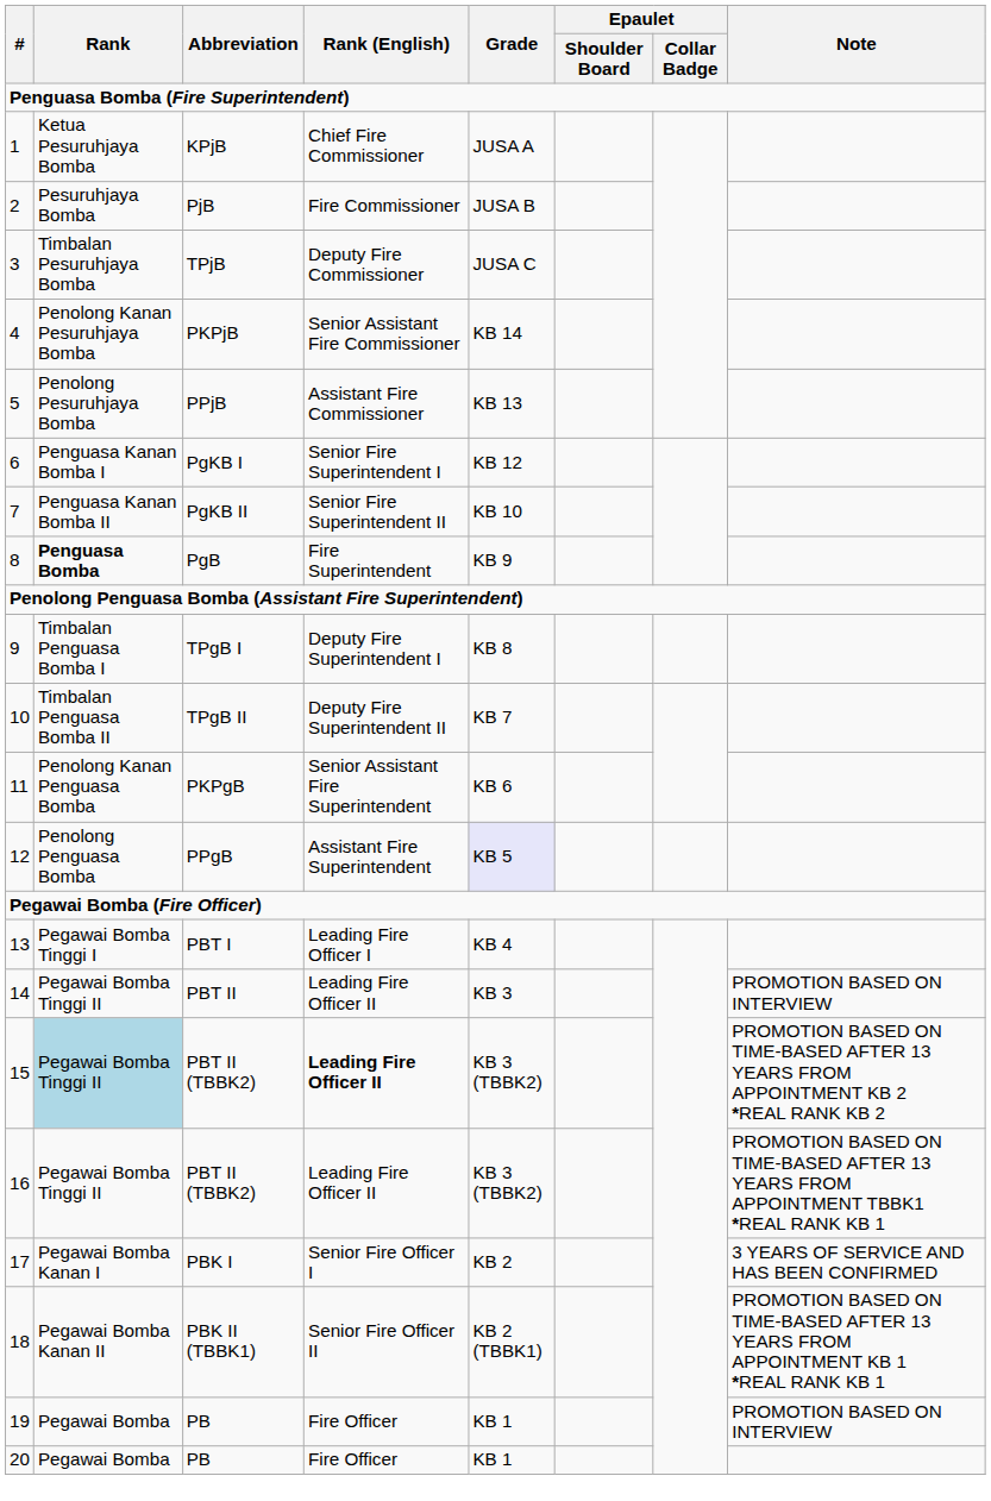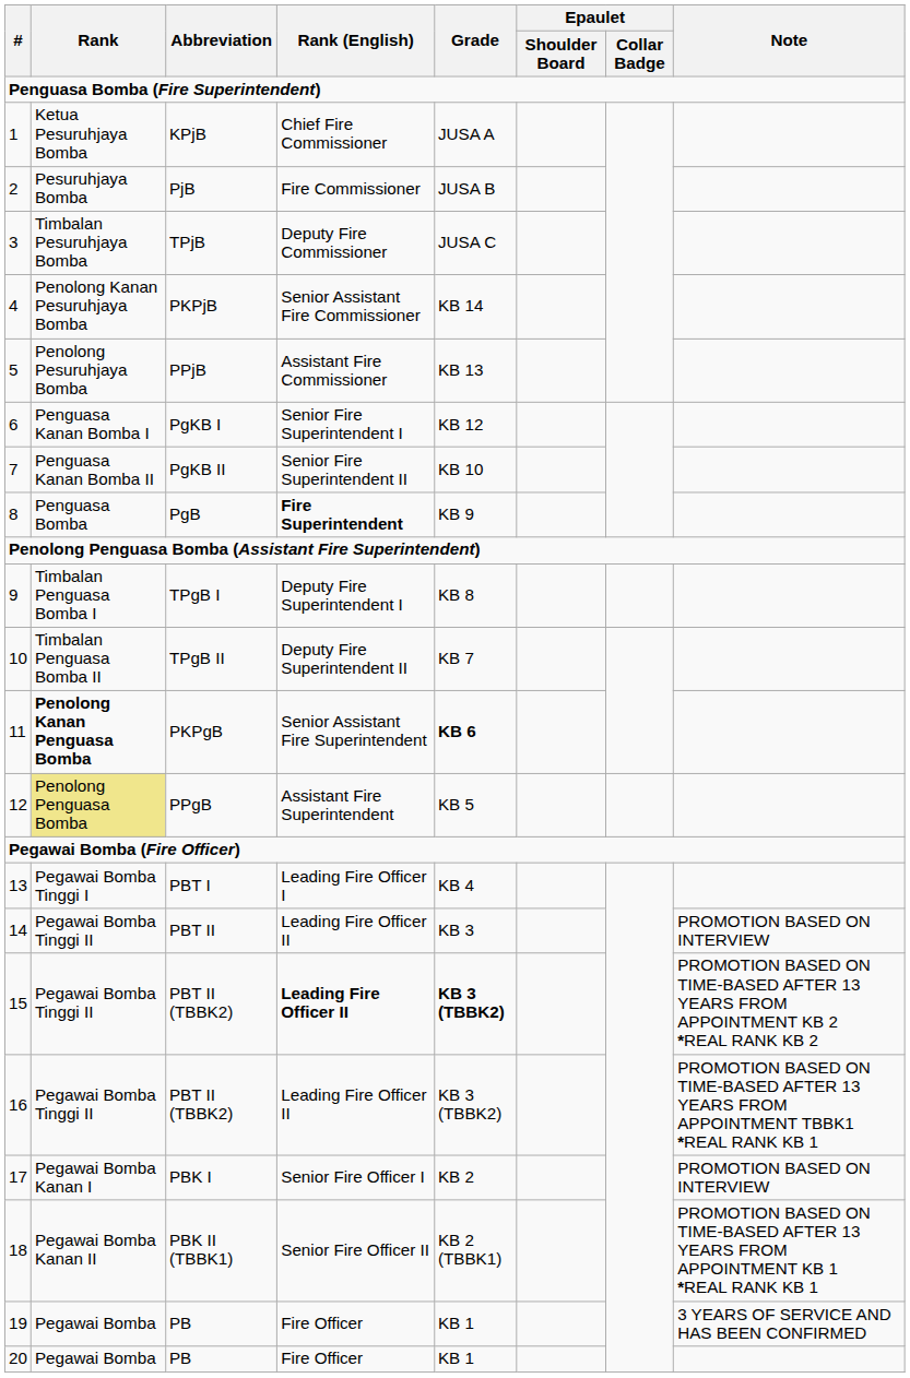PgB | Rank: bold -> normal
PgB | Rank (English): normal -> bold
PKPgB | Rank: normal -> bold
PKPgB | Grade: normal -> bold
PPgB | Rank: no background -> khaki background
PPgB | Grade: lavender background -> no background
15 / PBT II (TBBK2) | Rank: lightblue background -> no background
15 / PBT II (TBBK2) | Grade: normal -> bold
PBK I | Note: 3 YEARS OF SERVICE AND HAS BEEN CONFIRMED -> PROMOTION BASED ON INTERVIEW
19 / PB | Note: PROMOTION BASED ON INTERVIEW -> 3 YEARS OF SERVICE AND HAS BEEN CONFIRMED
